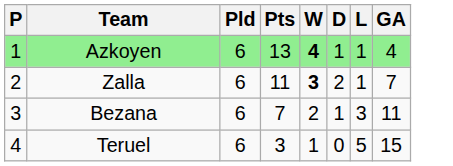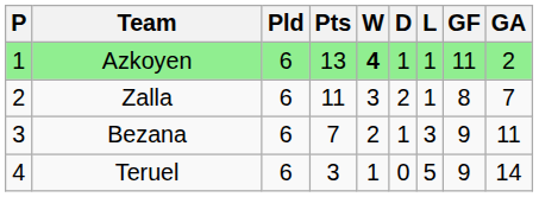+ column: GF | 11 | 8 | 9 | 9
Azkoyen | GA: 4 -> 2
Zalla | W: bold -> normal
Teruel | GA: 15 -> 14
